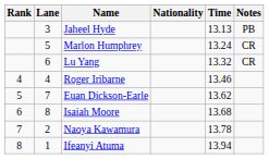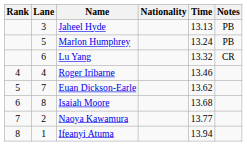Marlon Humphrey | Notes: CR -> PB
Naoya Kawamura | Time: 13.78 -> 13.77
